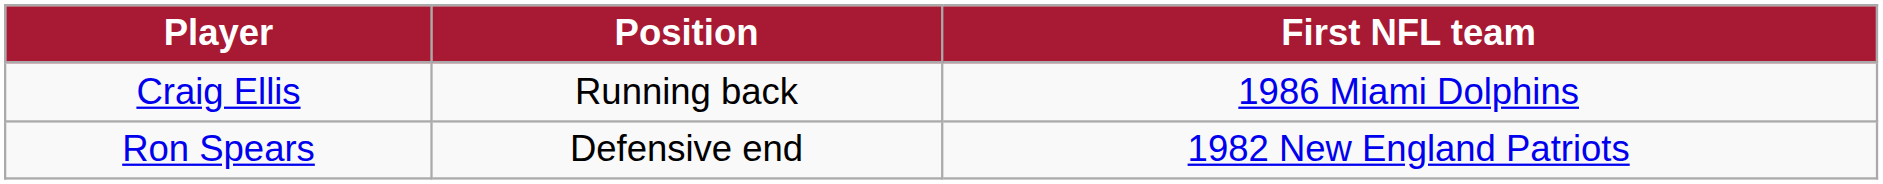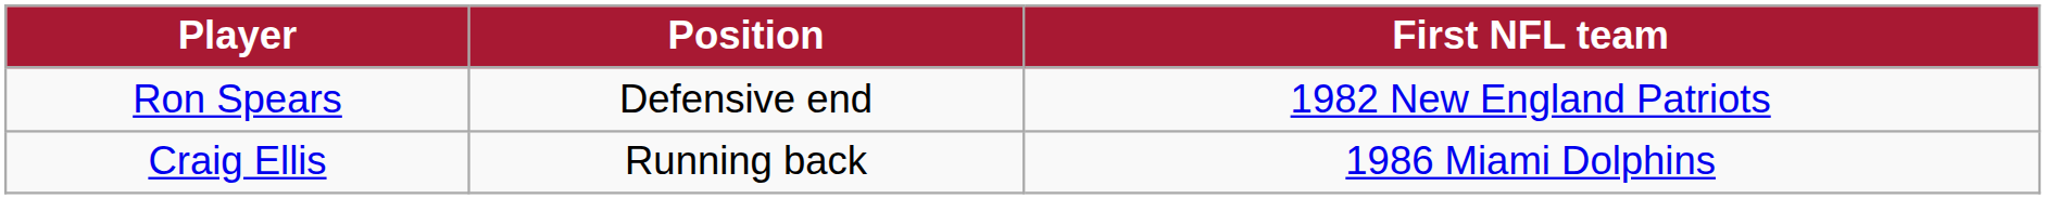rows swapped: Craig Ellis <-> Ron Spears
